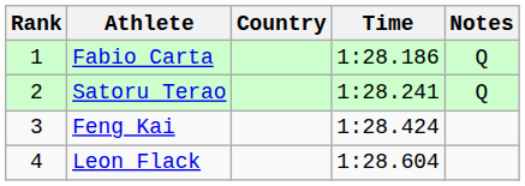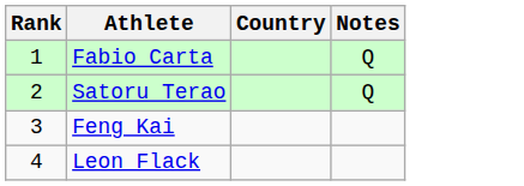- column: Time | 1:28.186 | 1:28.241 | 1:28.424 | 1:28.604
